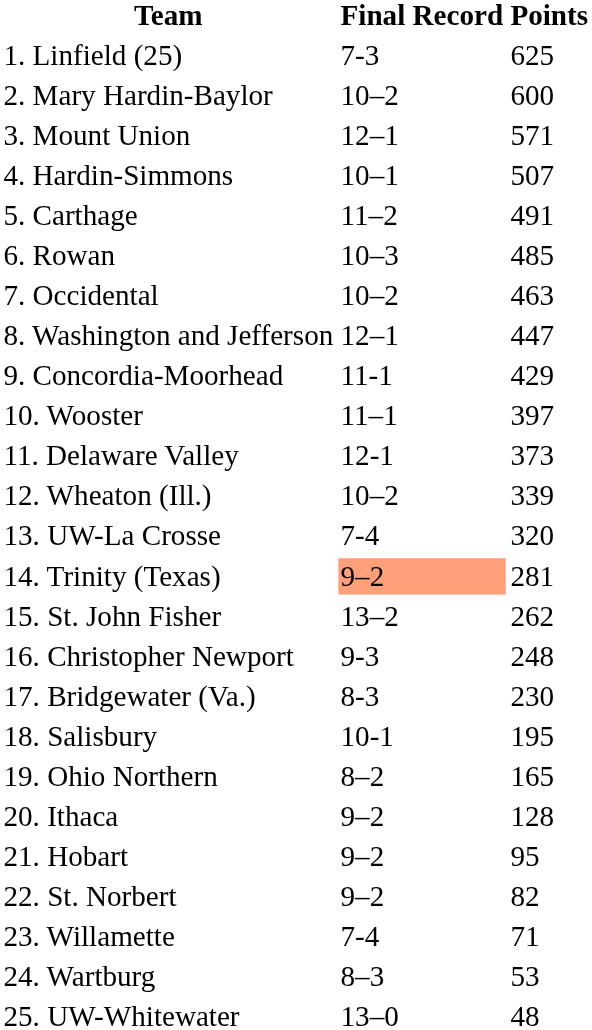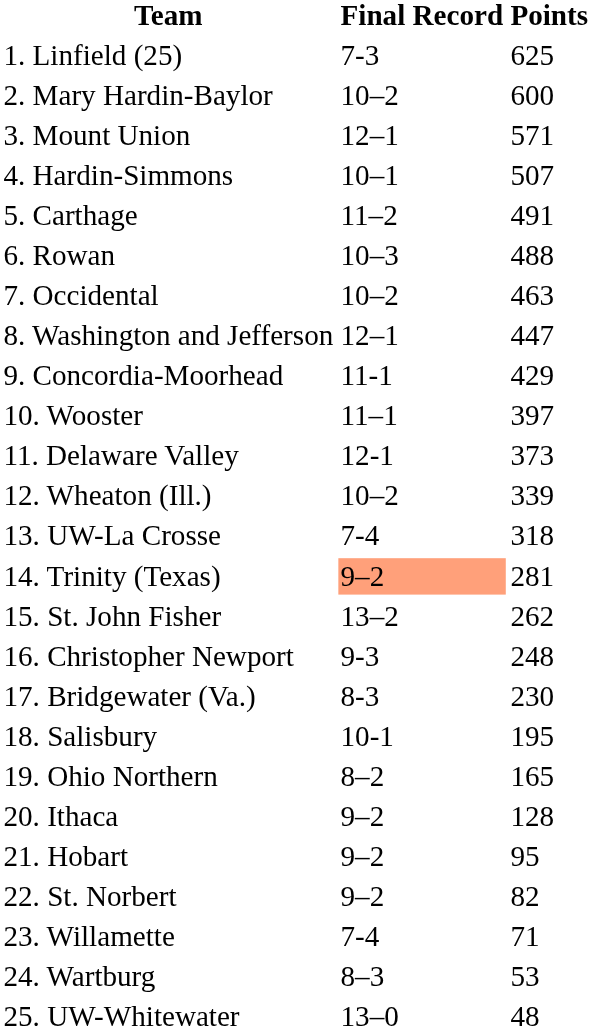6. Rowan | Points: 485 -> 488
13. UW-La Crosse | Points: 320 -> 318
